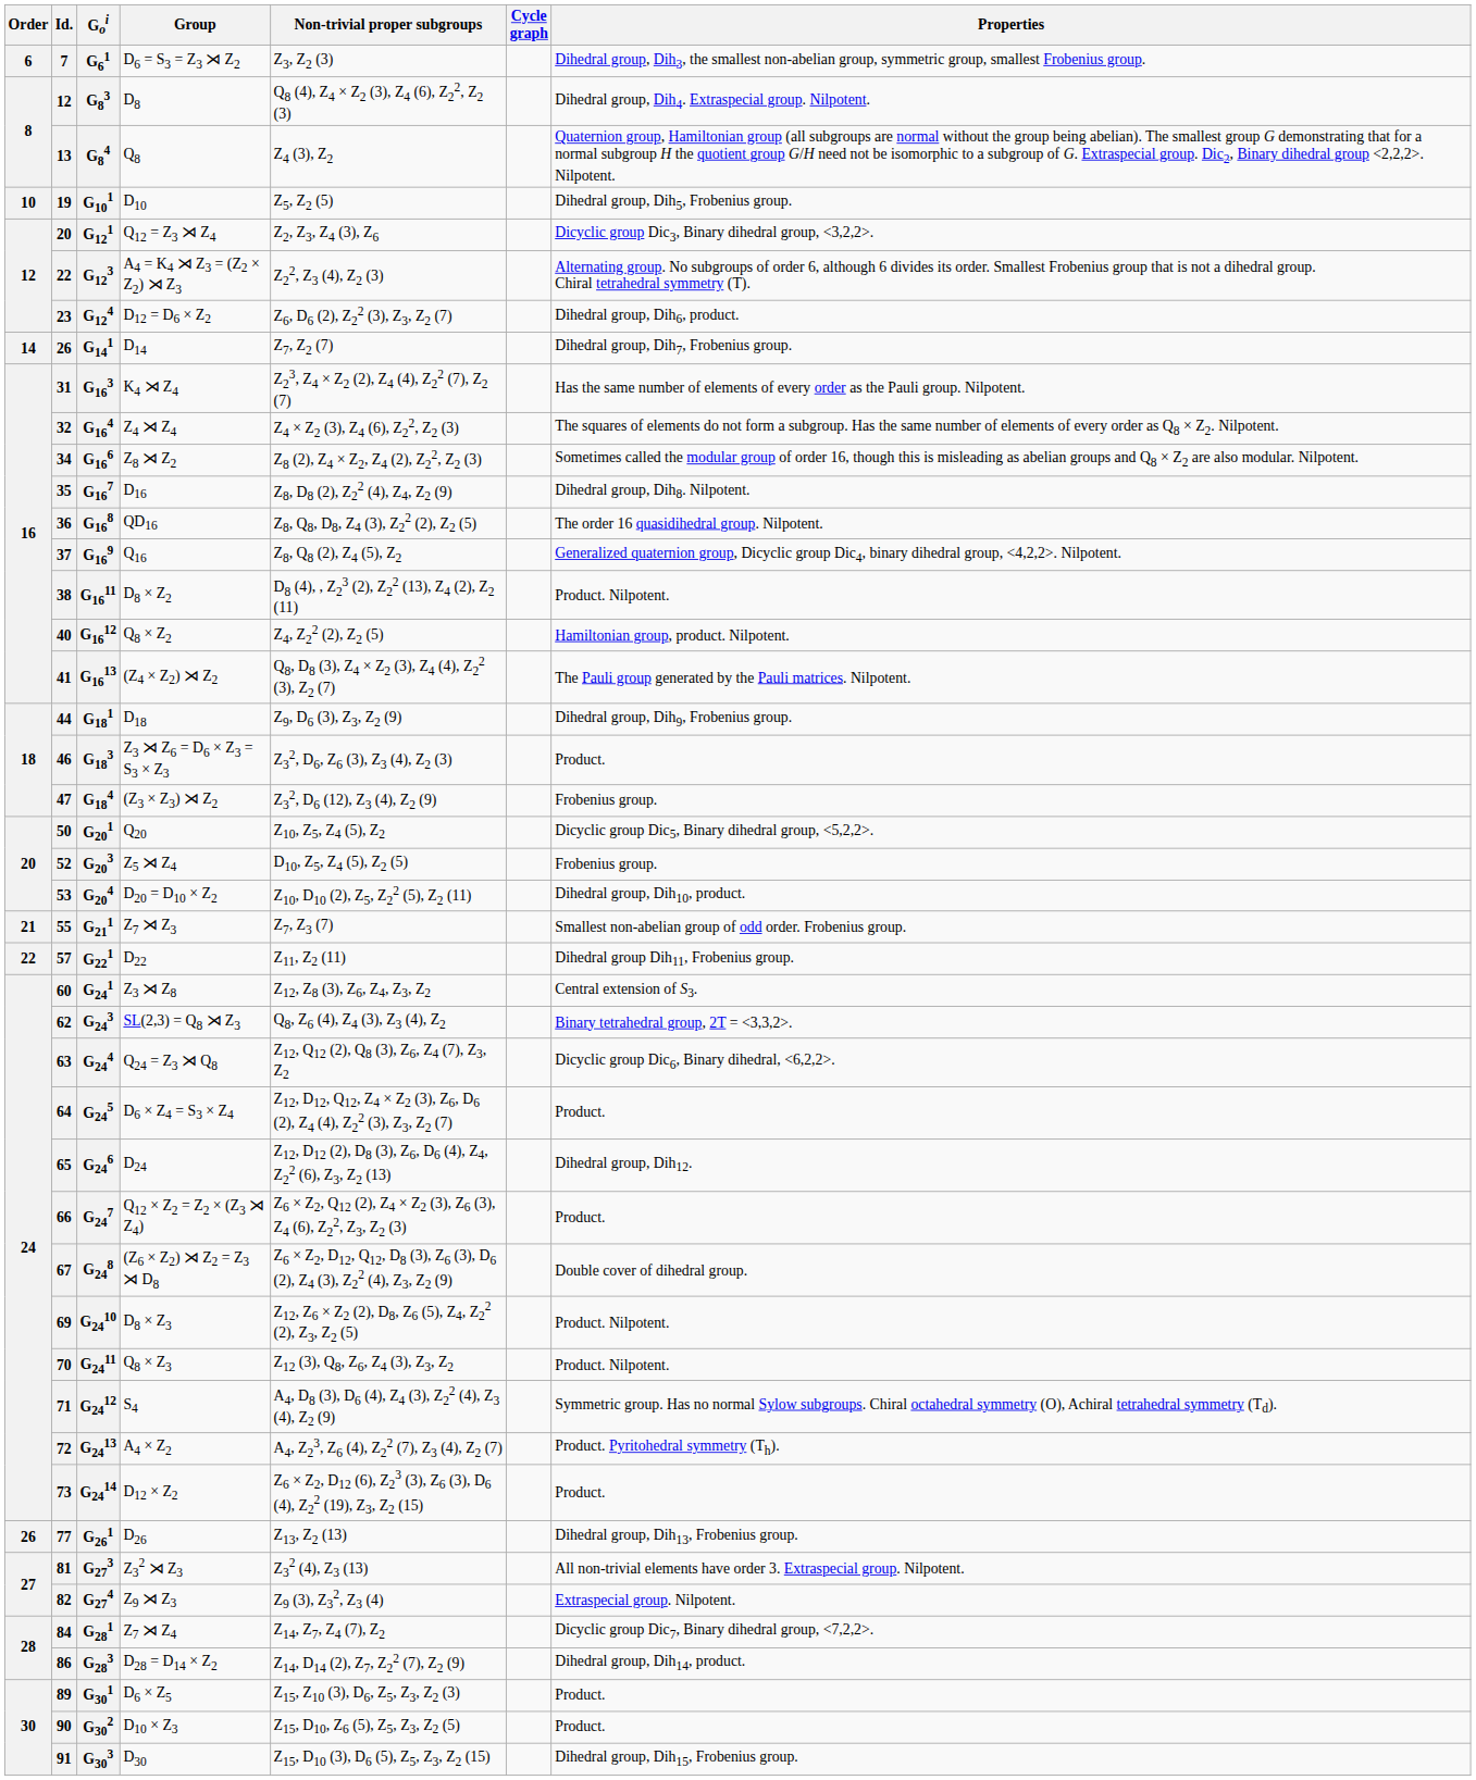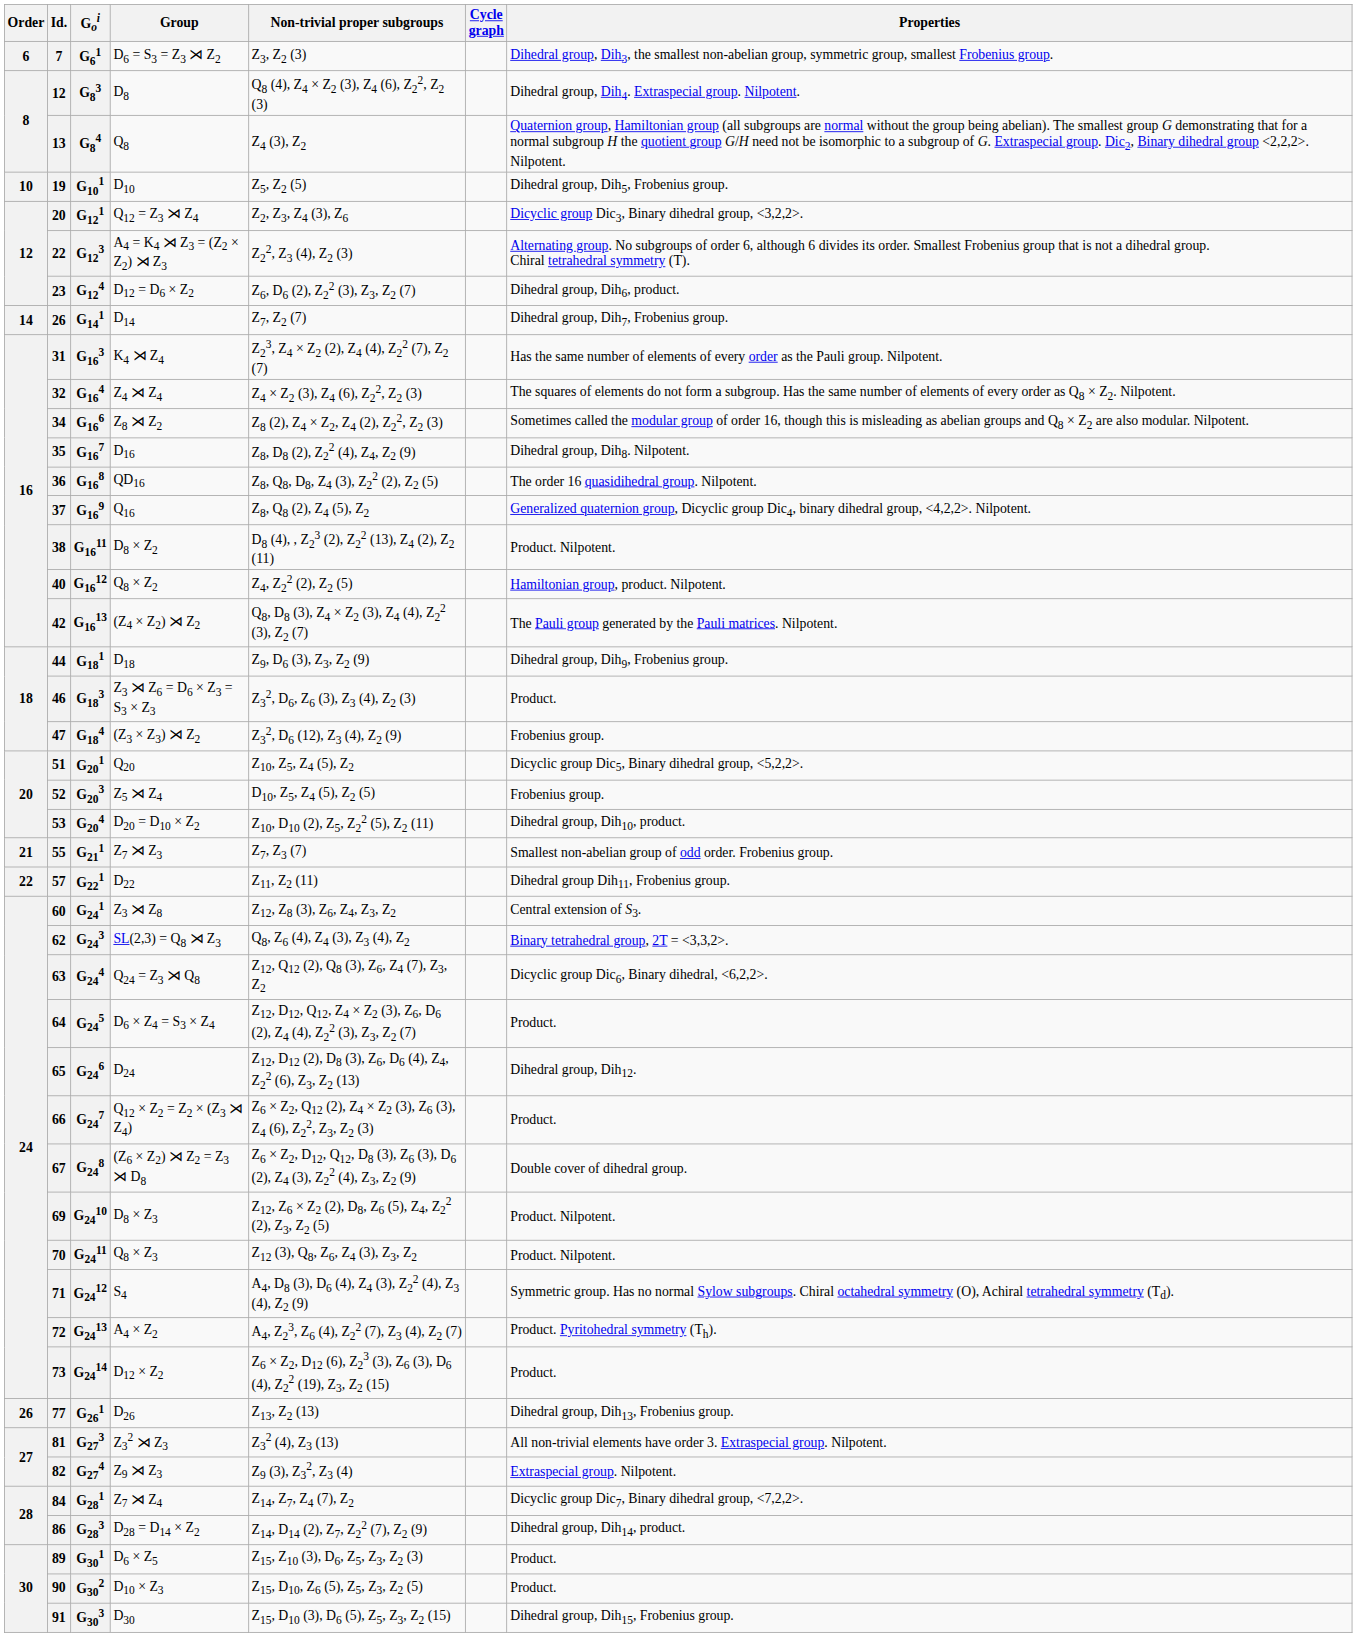(Z4 × Z2) ⋊ Z2 | Id.: 41 -> 42
Q20 | Id.: 50 -> 51
